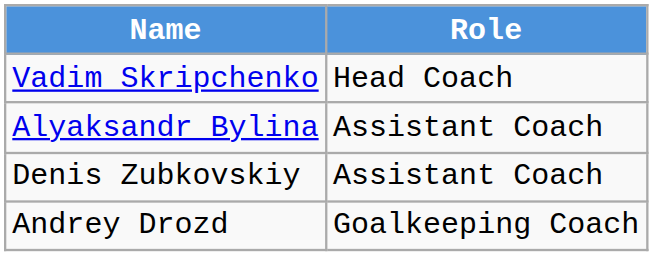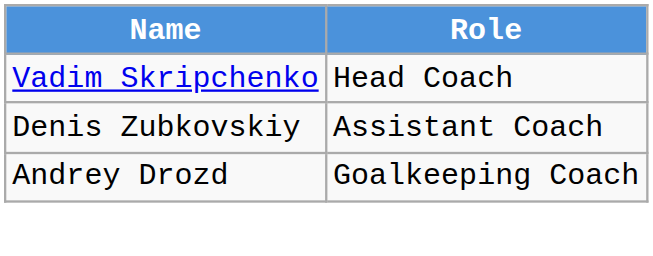- row: Alyaksandr Bylina | Assistant Coach
